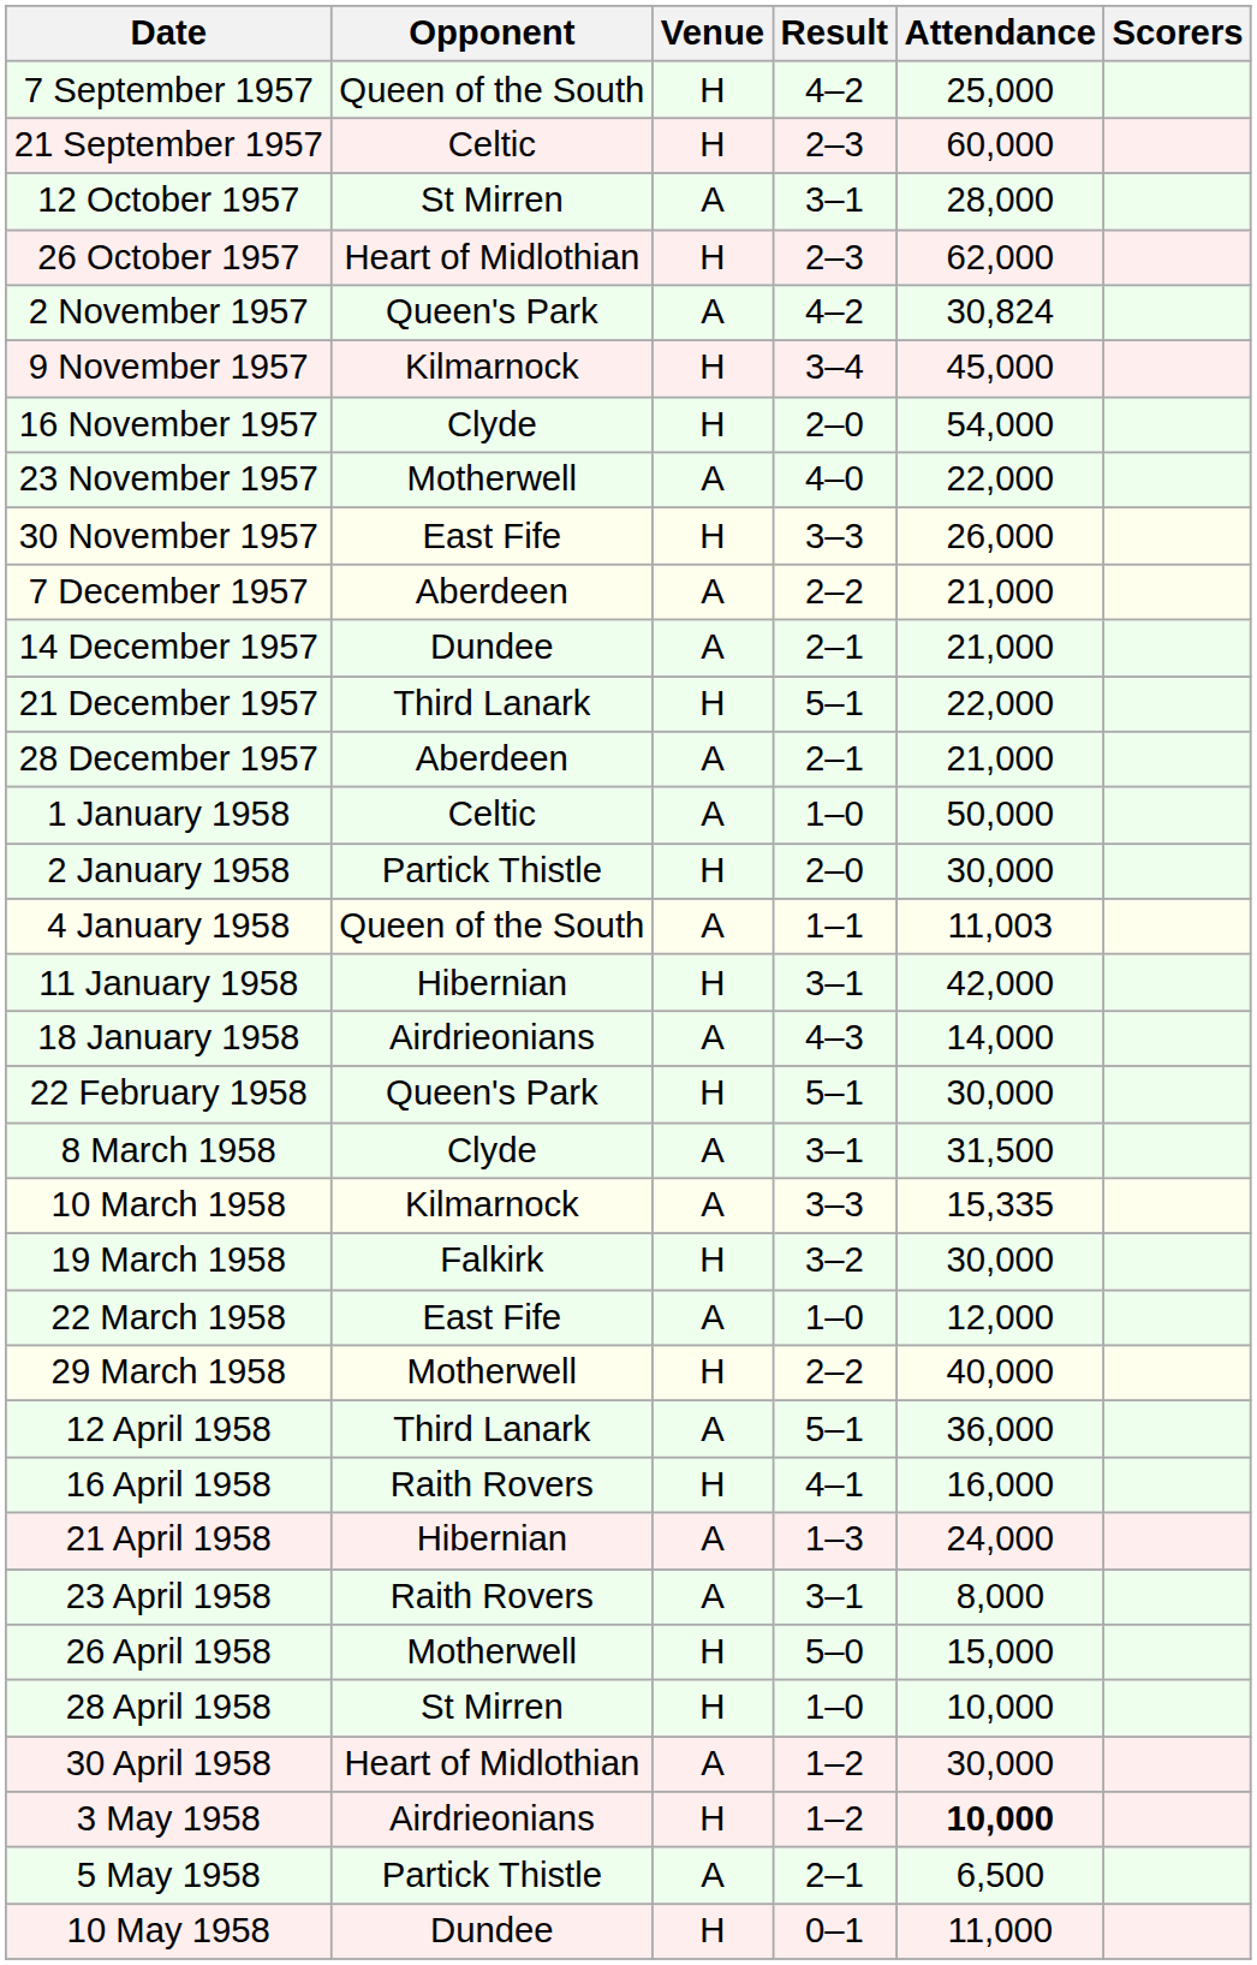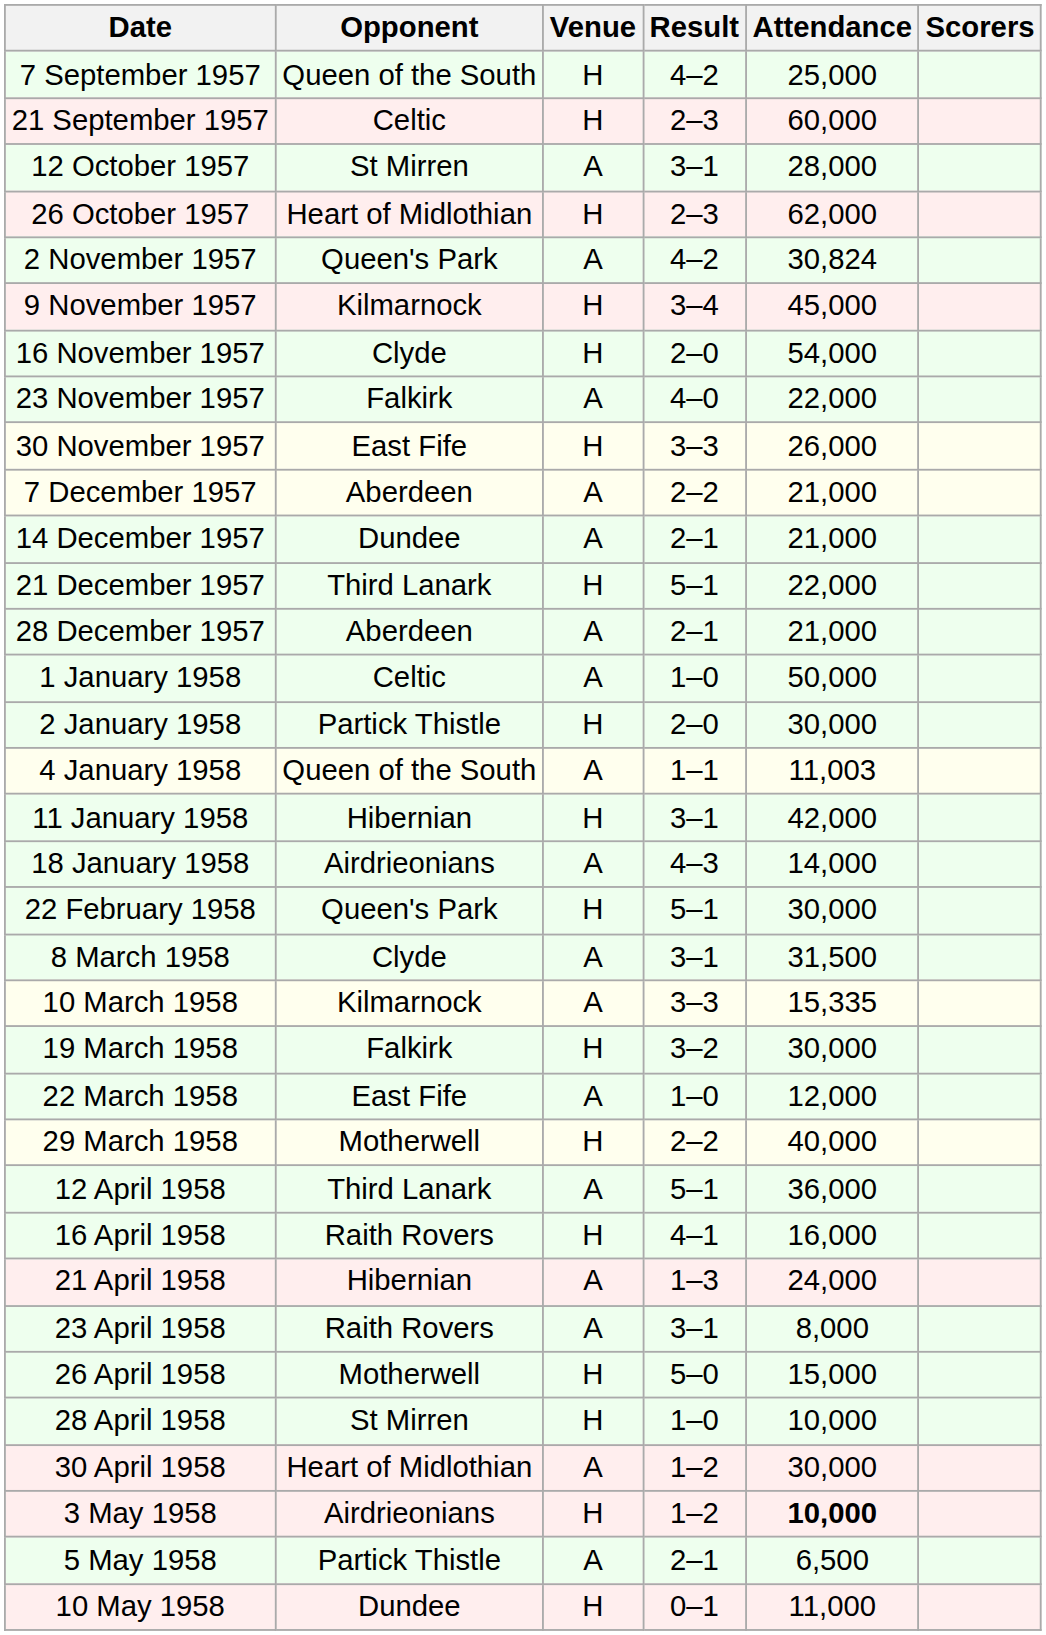23 November 1957 | Opponent: Motherwell -> Falkirk
